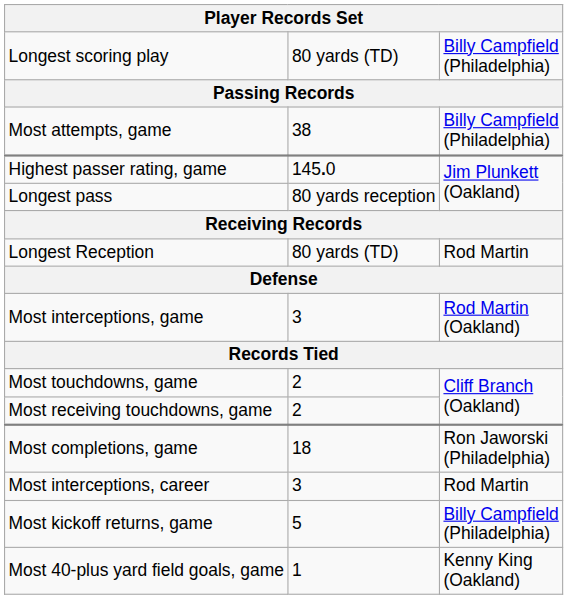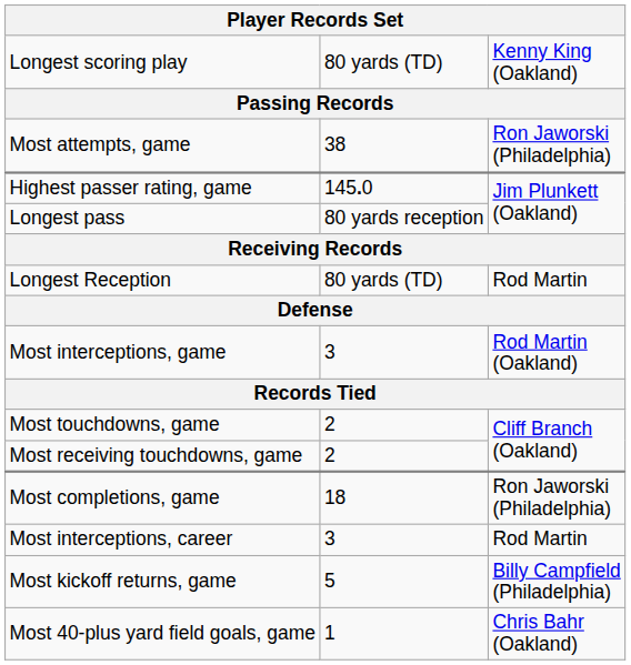Longest scoring play | column 3: Billy Campfield (Philadelphia) -> Kenny King (Oakland)
Most attempts, game | column 3: Billy Campfield (Philadelphia) -> Ron Jaworski (Philadelphia)
Most 40-plus yard field goals, game | column 3: Kenny King (Oakland) -> Chris Bahr (Oakland)
